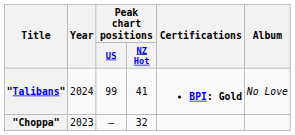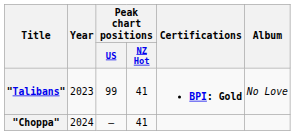"Talibans" | Year: 2024 -> 2023
"Choppa" | Year: 2023 -> 2024
"Choppa" | Peak chart positions / NZ Hot: 32 -> 41
